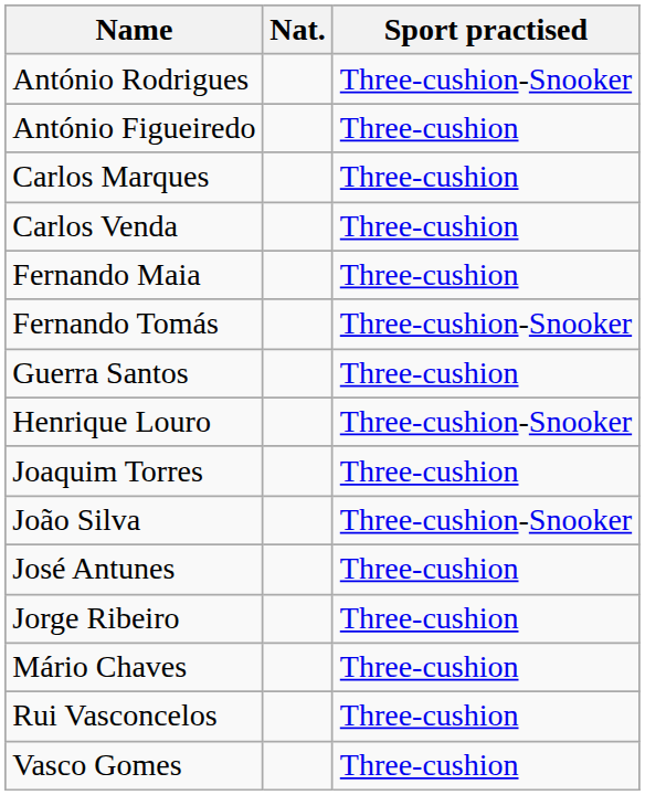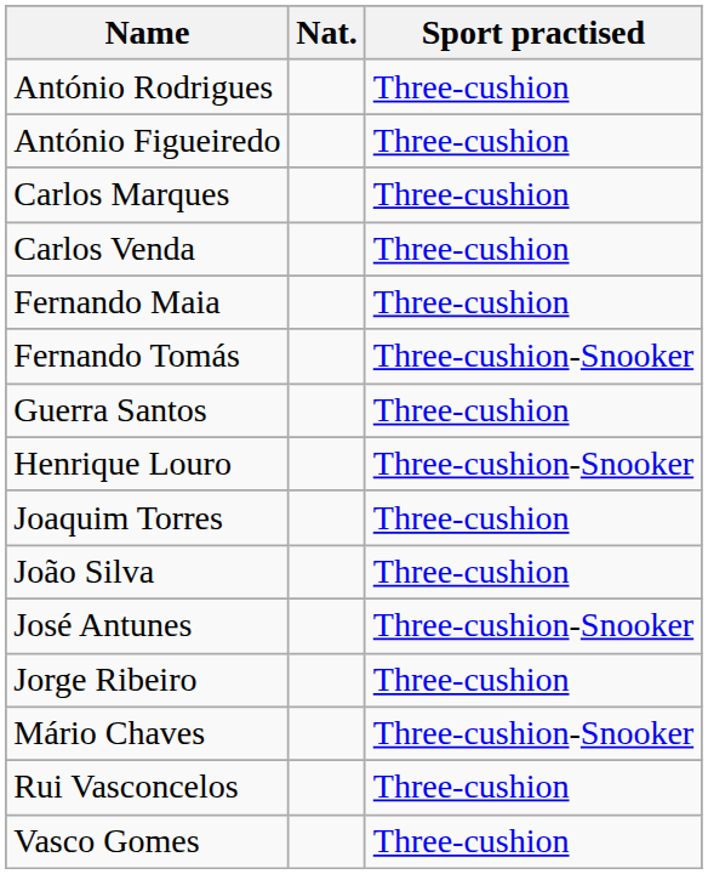António Rodrigues | Sport practised: Three-cushion-Snooker -> Three-cushion
João Silva | Sport practised: Three-cushion-Snooker -> Three-cushion
José Antunes | Sport practised: Three-cushion -> Three-cushion-Snooker
Mário Chaves | Sport practised: Three-cushion -> Three-cushion-Snooker
